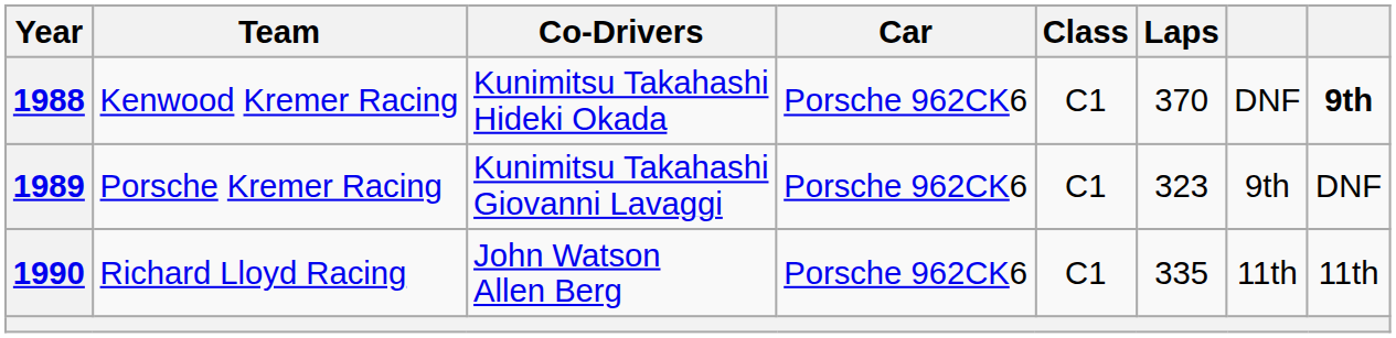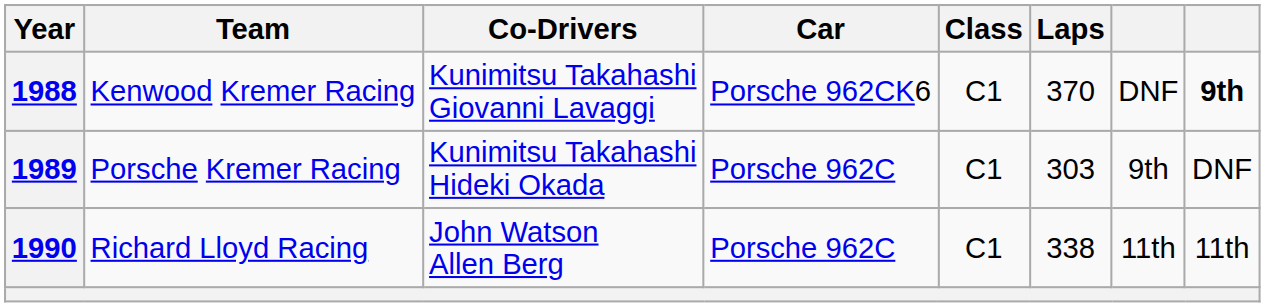1988 | Co-Drivers: Kunimitsu Takahashi Hideki Okada -> Kunimitsu Takahashi Giovanni Lavaggi
1989 | Co-Drivers: Kunimitsu Takahashi Giovanni Lavaggi -> Kunimitsu Takahashi Hideki Okada
1989 | Car: Porsche 962CK6 -> Porsche 962C
1989 | Laps: 323 -> 303
1990 | Car: Porsche 962CK6 -> Porsche 962C
1990 | Laps: 335 -> 338
